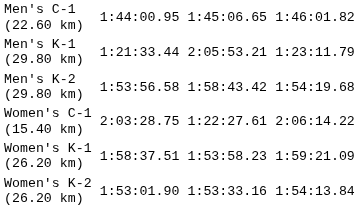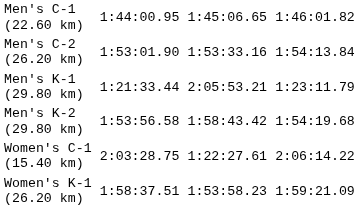+ row: Men's C-2 (26.20 km) | 1:53:01.90 | 1:53:33.16 | 1:54:13.84
- row: Women's K-2 (26.20 km) | 1:53:01.90 | 1:53:33.16 | 1:54:13.84
